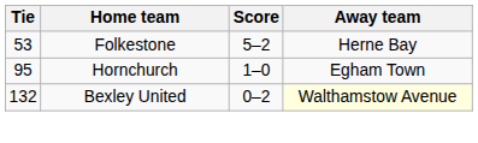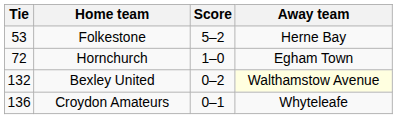Hornchurch | Tie: 95 -> 72
+ row: 136 | Croydon Amateurs | 0–1 | Whyteleafe
